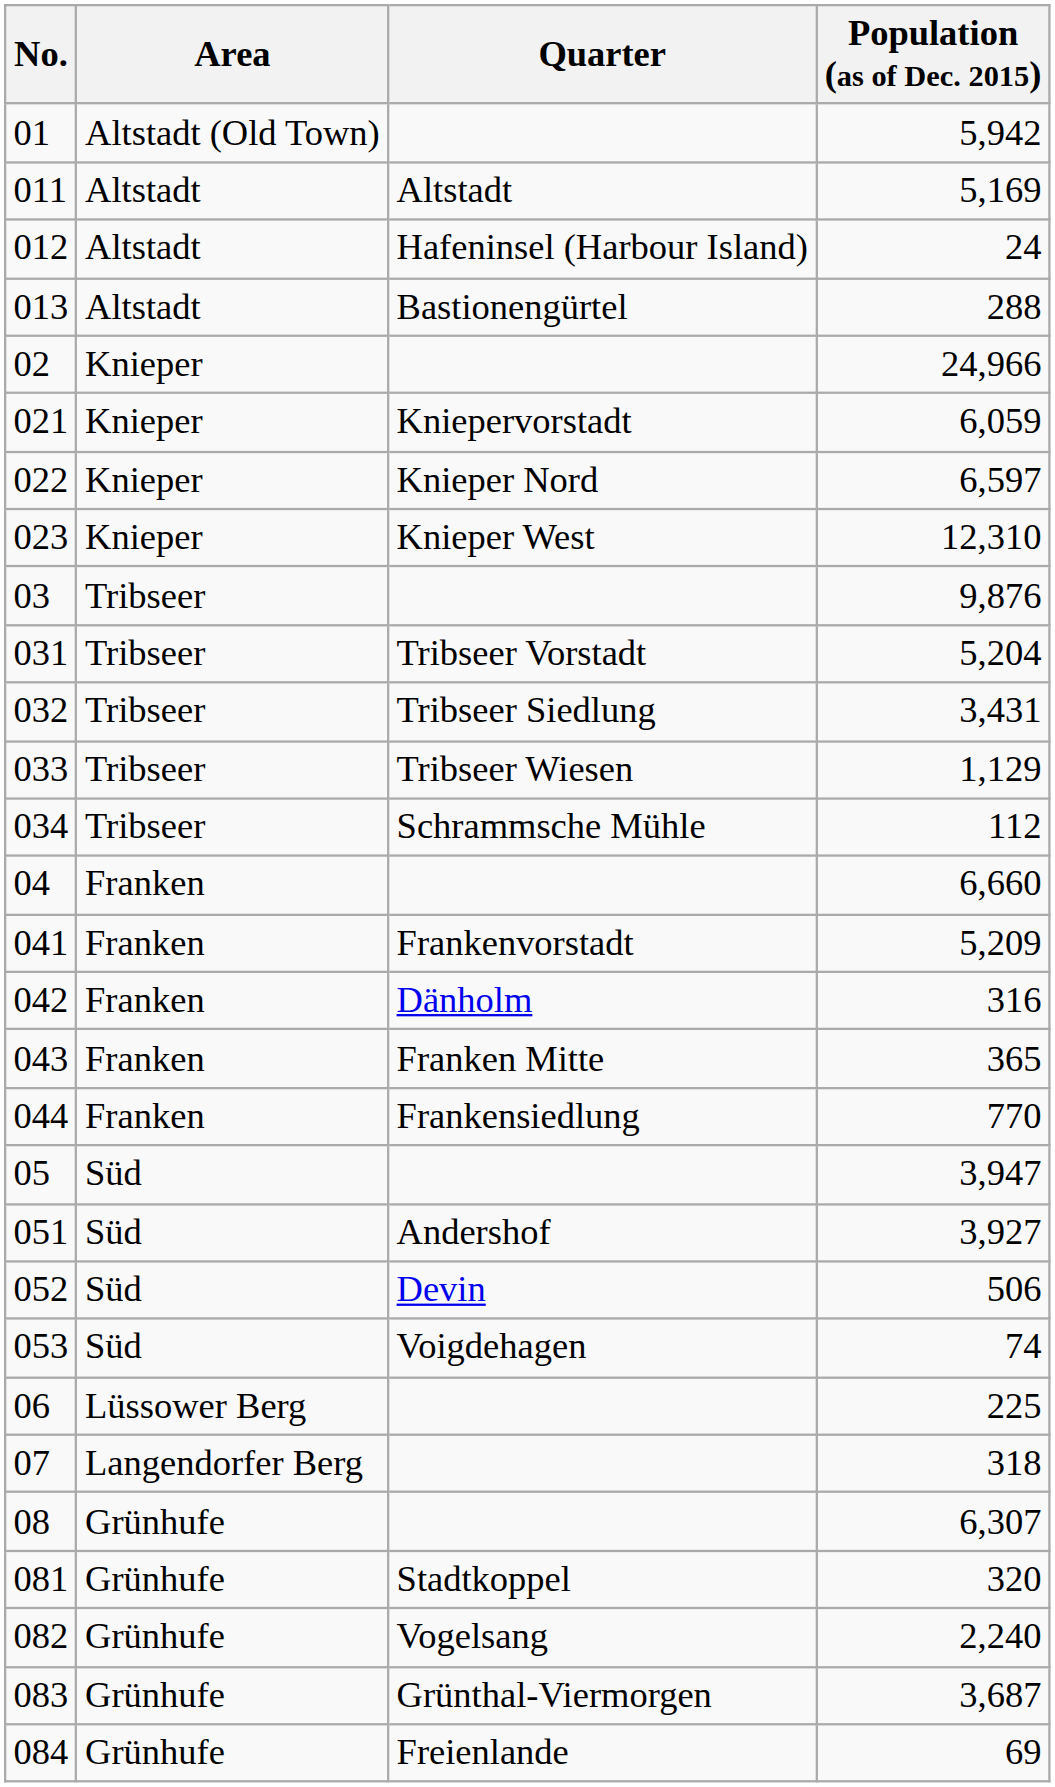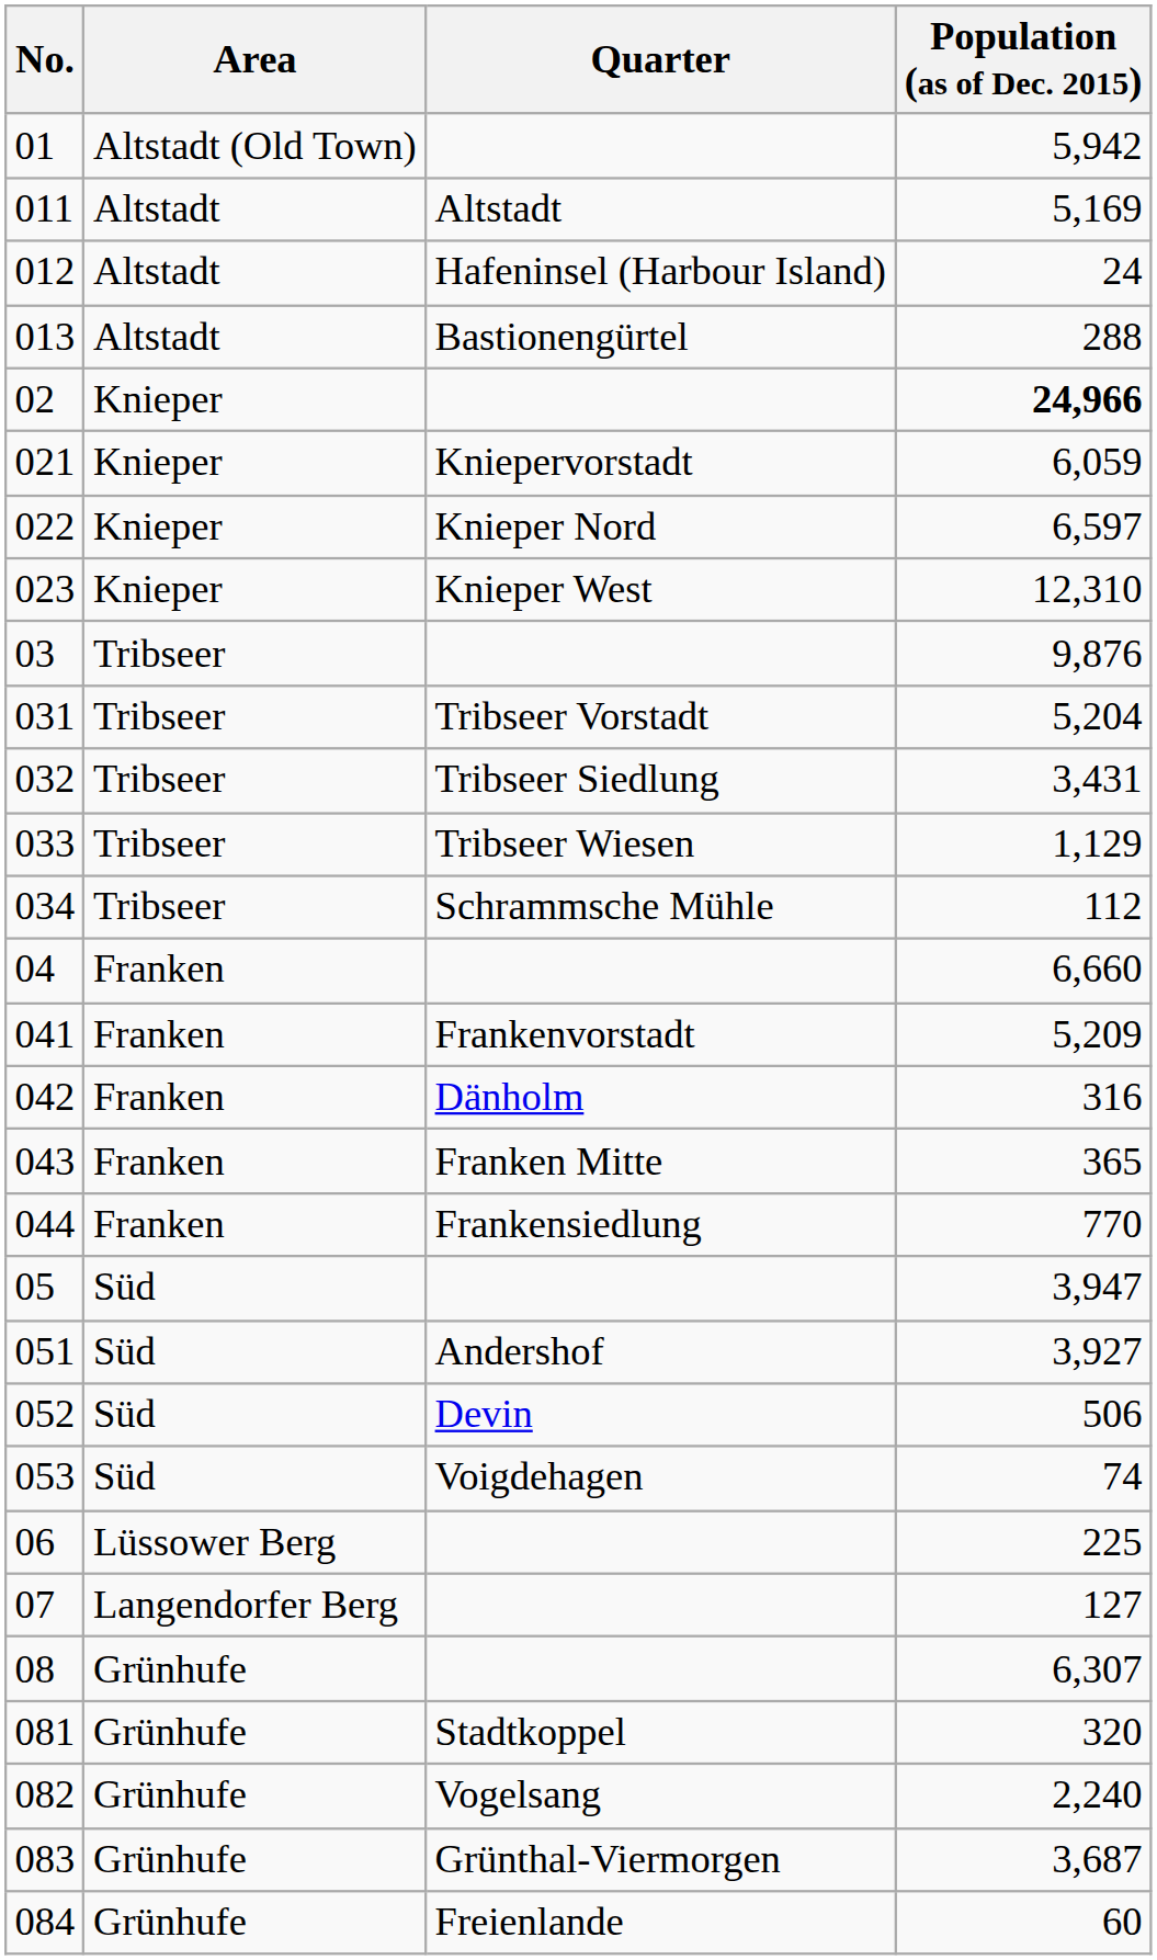02 | Population (as of Dec. 2015): normal -> bold
07 | Population (as of Dec. 2015): 318 -> 127
084 | Population (as of Dec. 2015): 69 -> 60
